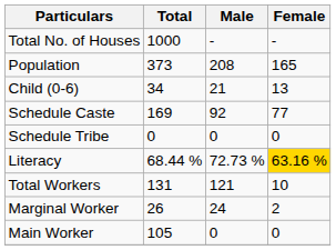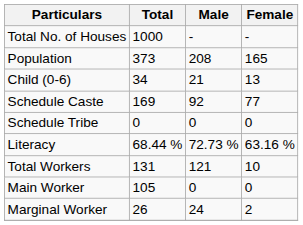Literacy | Female: gold background -> no background
rows swapped: Main Worker <-> Marginal Worker
